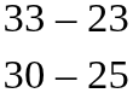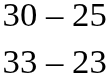rows swapped: 33 – 23 <-> 30 – 25
